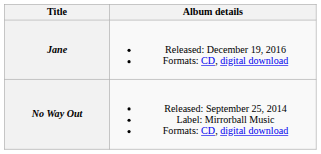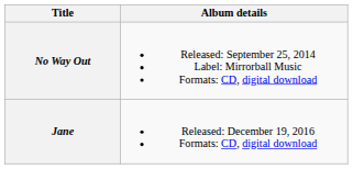rows swapped: No Way Out <-> Jane
